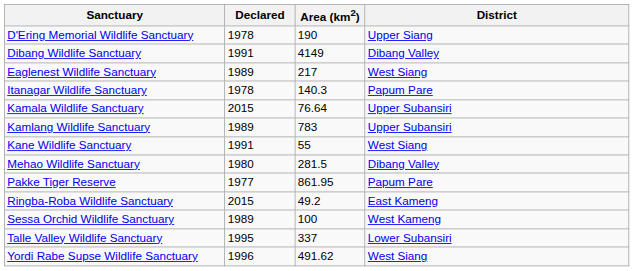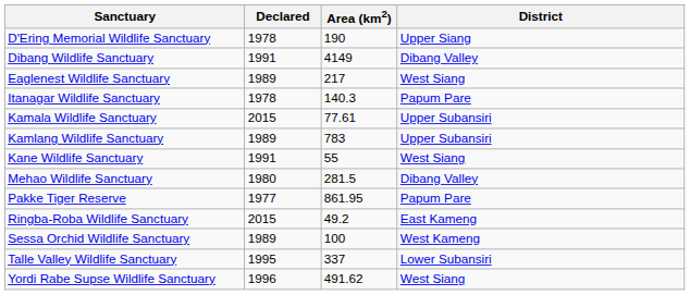Kamala Wildlife Sanctuary | Area (km2): 76.64 -> 77.61
